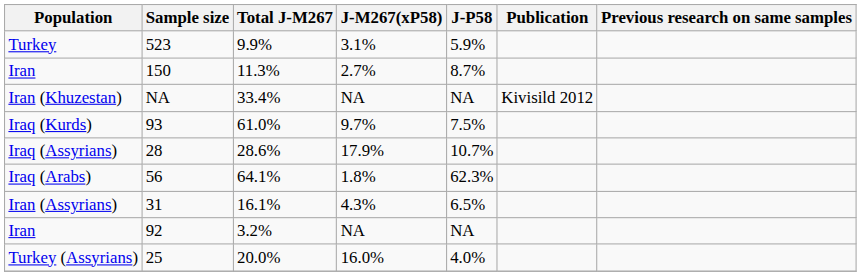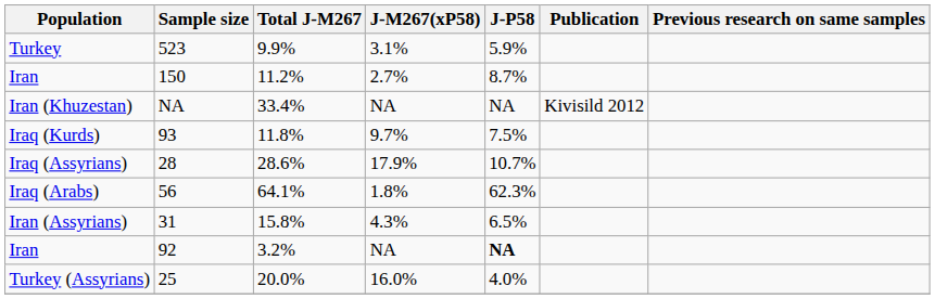150 | Total J-M267: 11.3% -> 11.2%
93 | Total J-M267: 61.0% -> 11.8%
31 | Total J-M267: 16.1% -> 15.8%
92 | J-P58: normal -> bold
